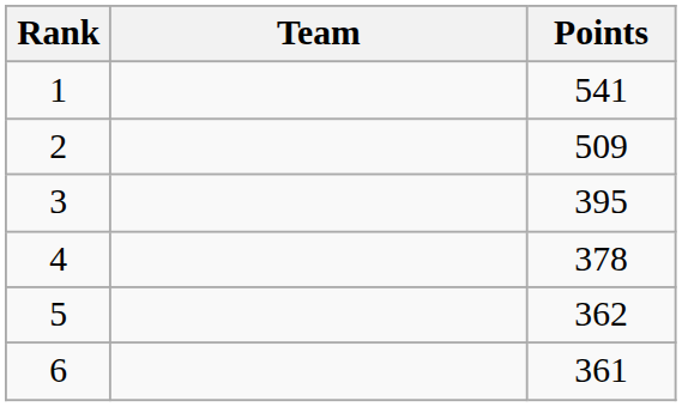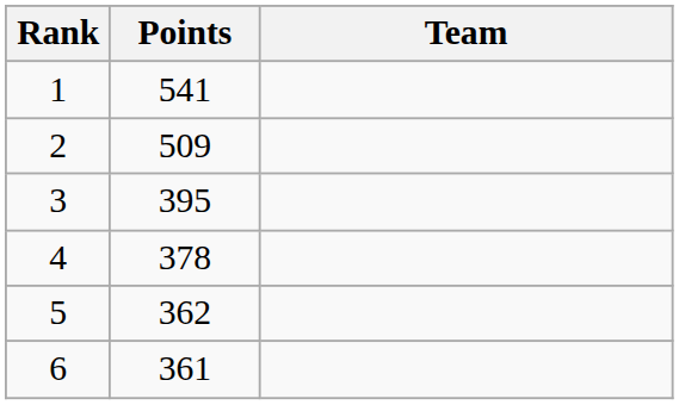columns swapped: Team <-> Points
